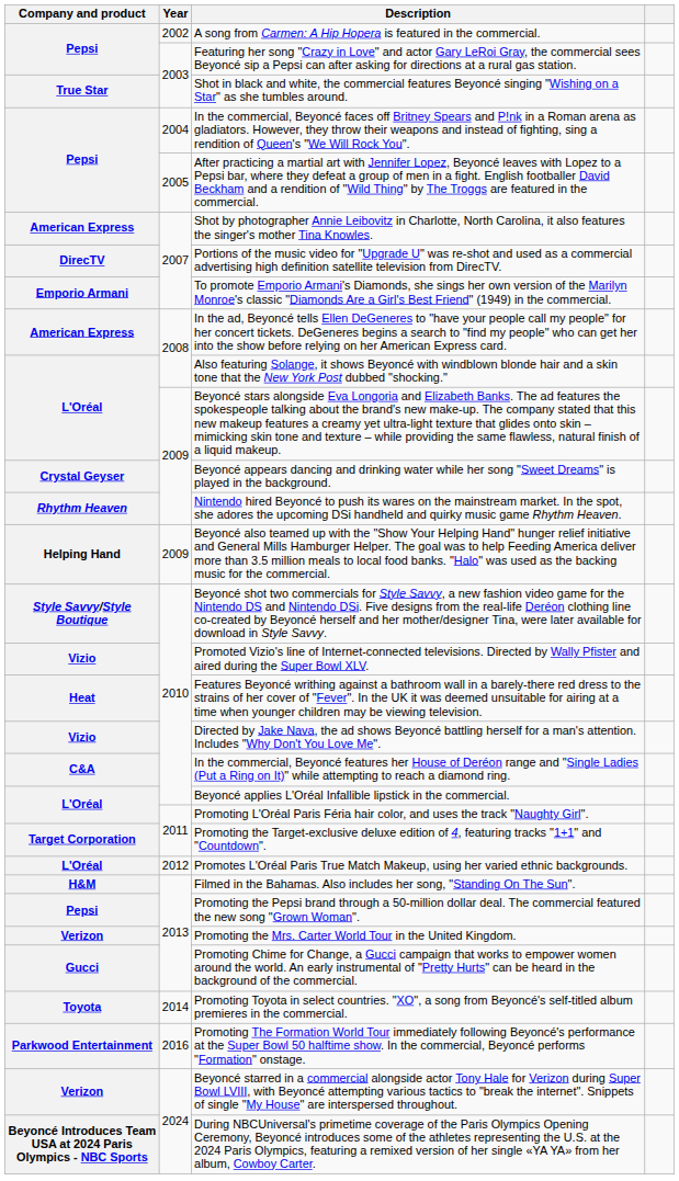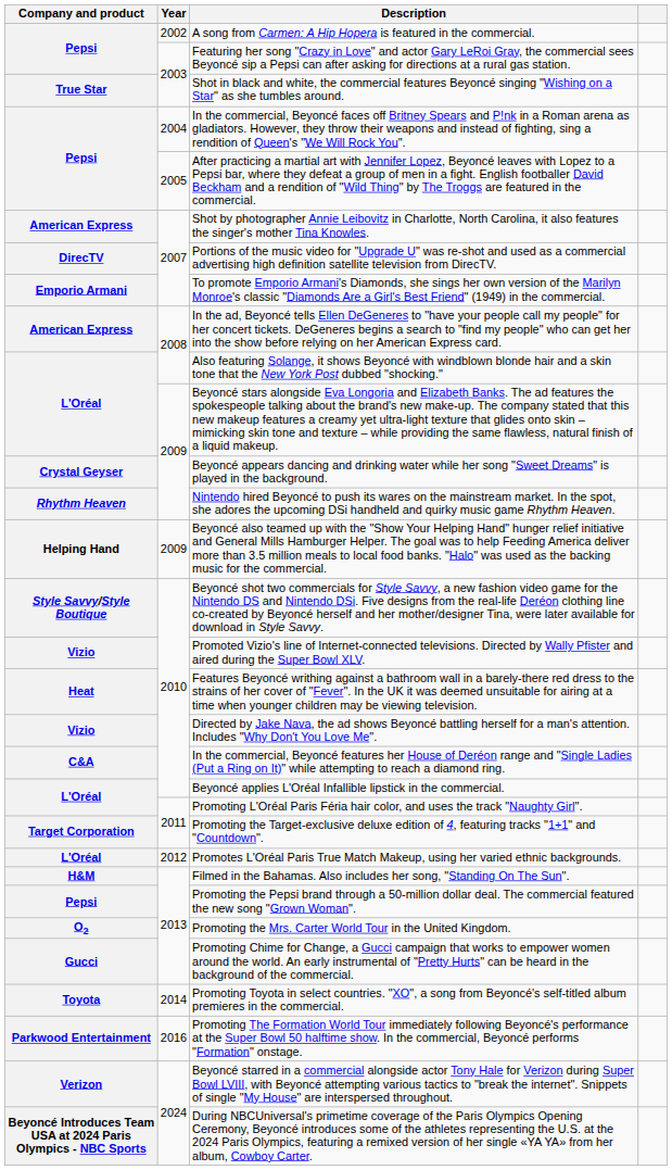Promoting the Mrs. Carter World Tour in the United Kingdom. | Company and product: Verizon -> O2
